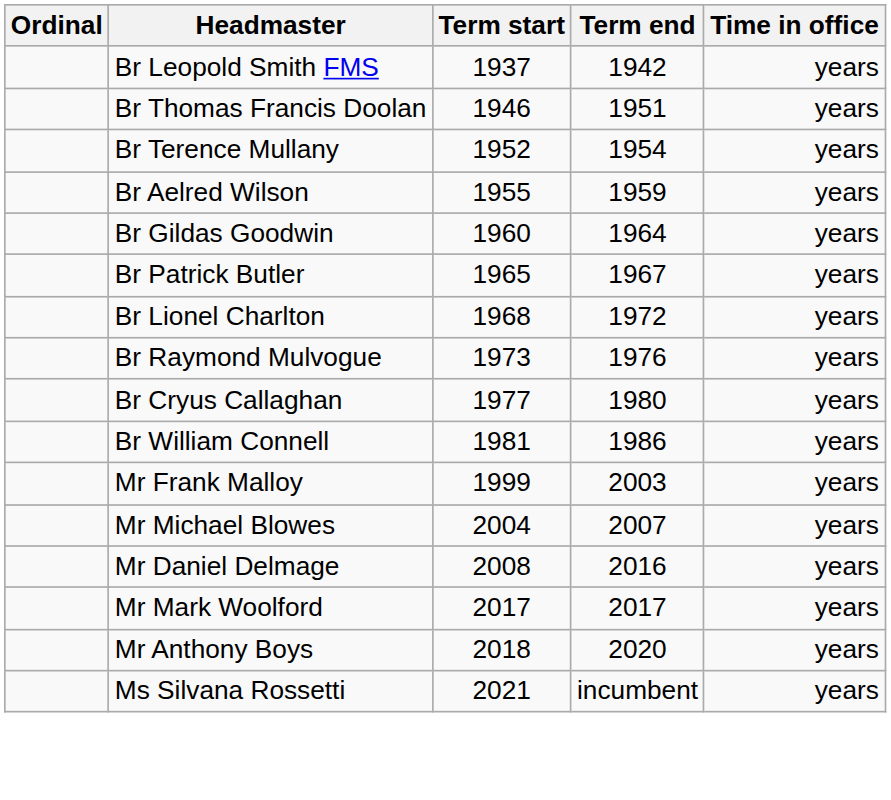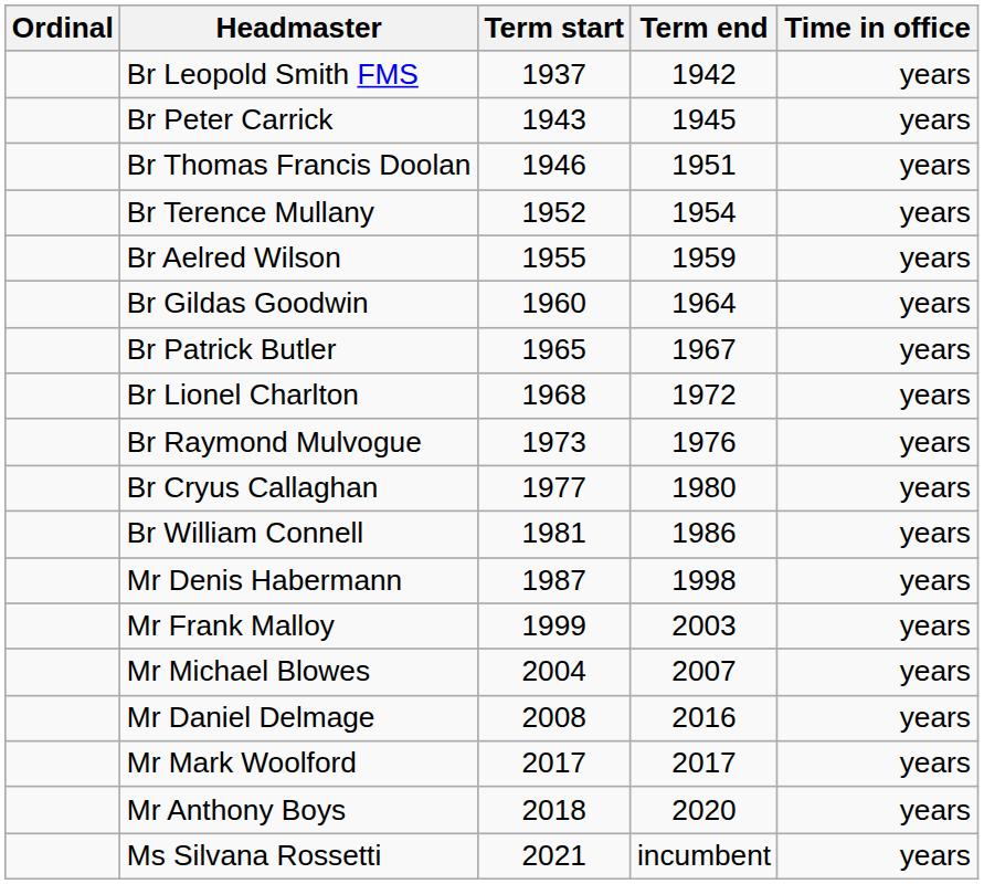+ row: Br Peter Carrick | 1943 | 1945 | years
+ row: Mr Denis Habermann | 1987 | 1998 | years
